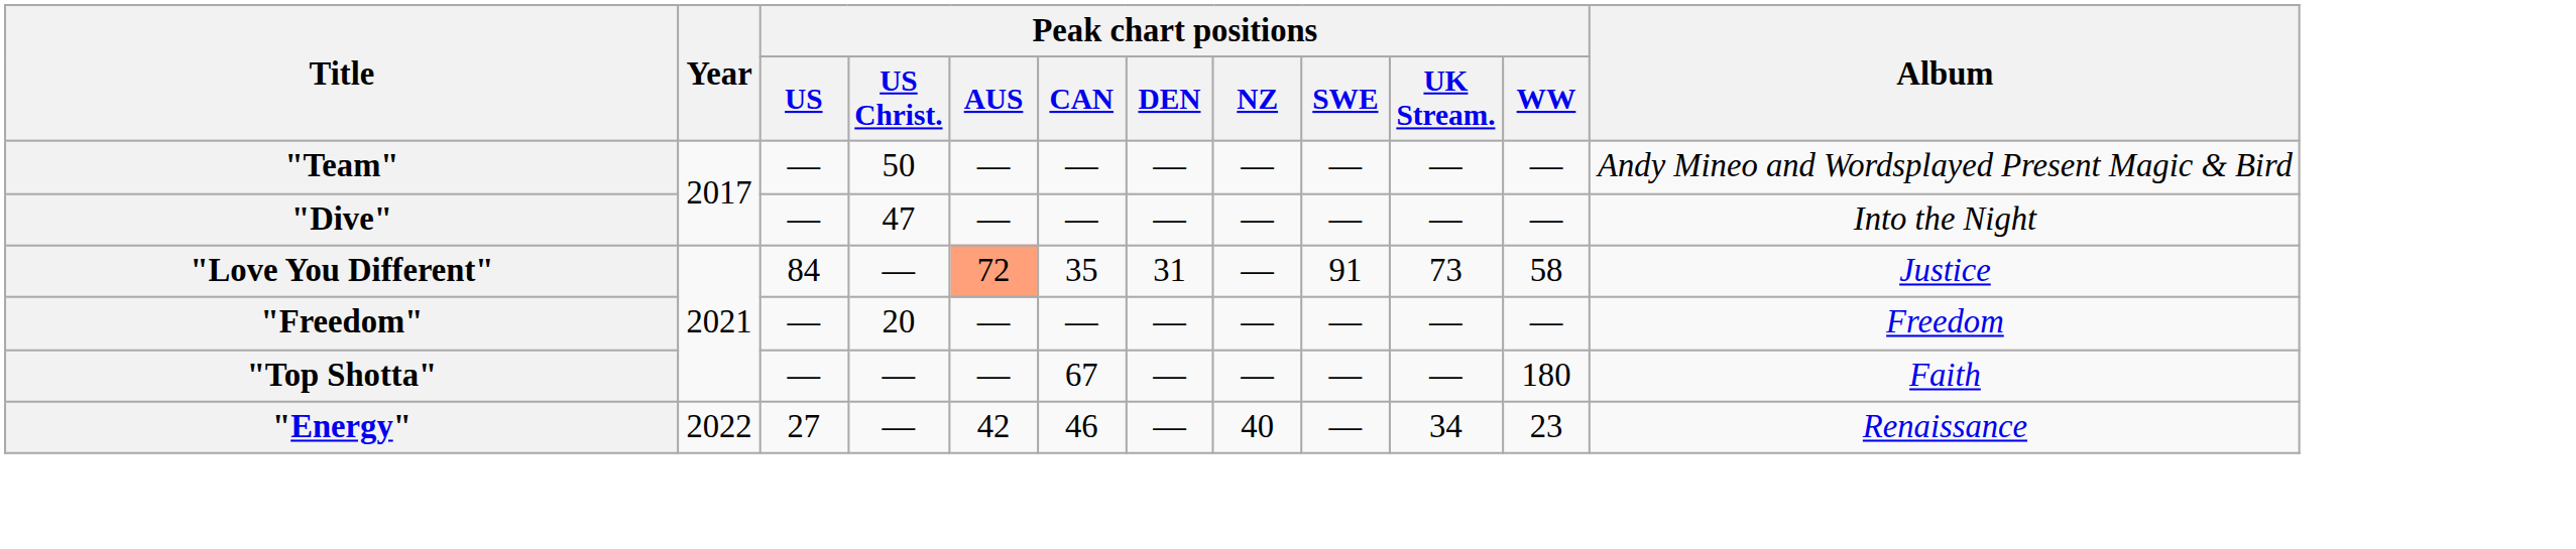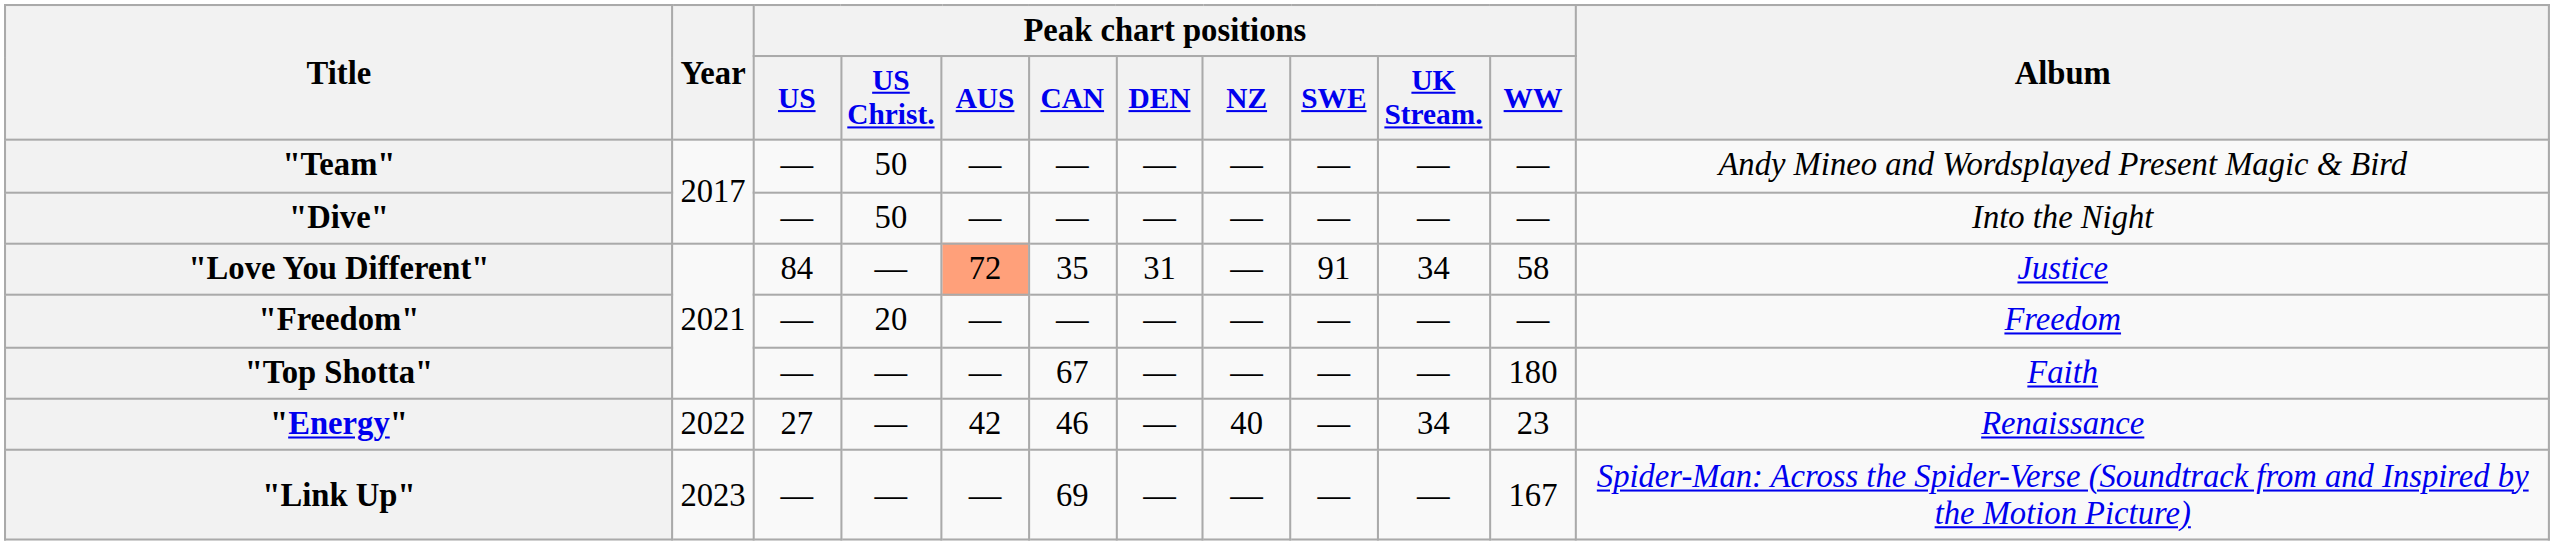"Dive" | Peak chart positions / US Christ.: 47 -> 50
"Love You Different" | Peak chart positions / UK Stream.: 73 -> 34
+ row: "Link Up" | 2023 | — | — | — | 69 | — | — | — | — | 167 | Spider-Man: Across the Spider-Verse (Soundtrack from and Inspired by the Motion Picture)
